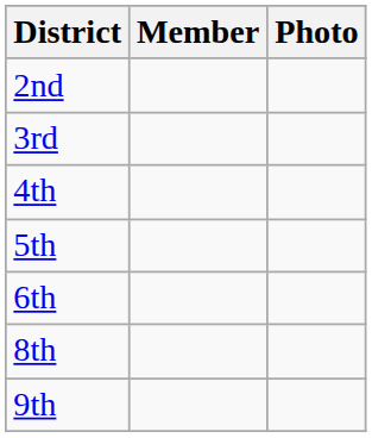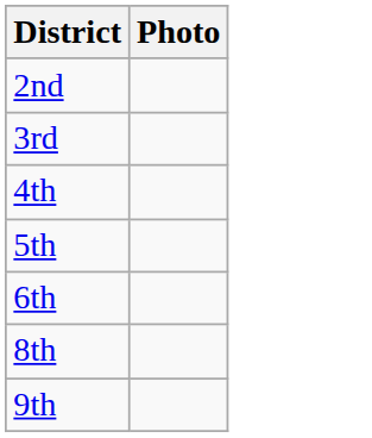- column: Member
